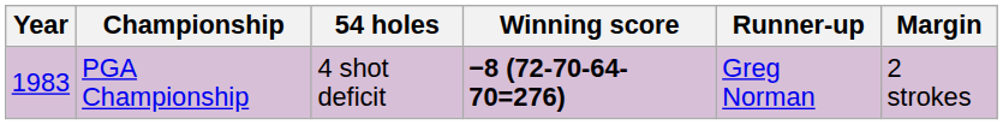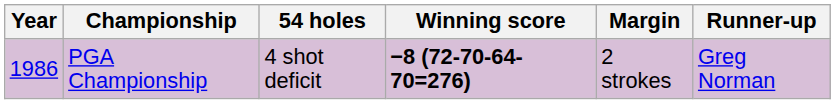columns swapped: Margin <-> Runner-up
PGA Championship | Year: 1983 -> 1986
